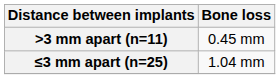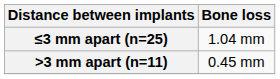rows swapped: ≤3 mm apart (n=25) <-> >3 mm apart (n=11)
